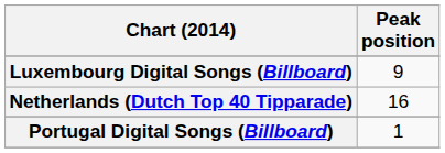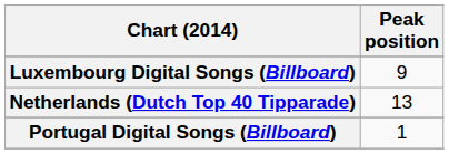Netherlands (Dutch Top 40 Tipparade) | Peak position: 16 -> 13
